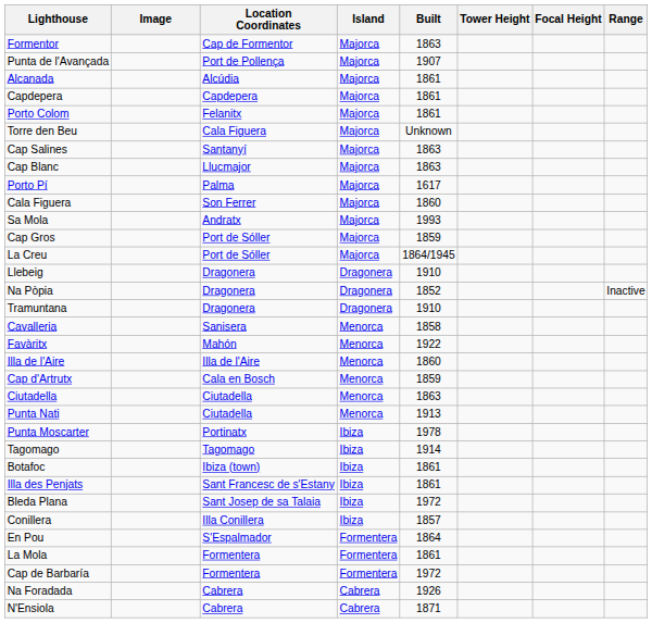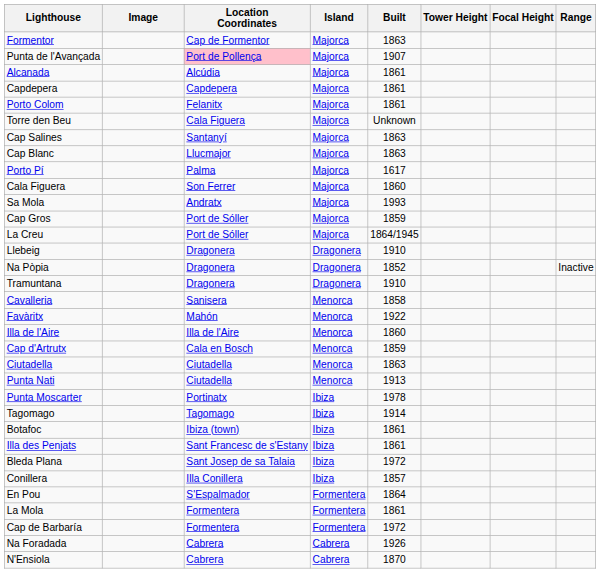Punta de l'Avançada | Location Coordinates: no background -> pink background
N'Ensiola | Built: 1871 -> 1870
